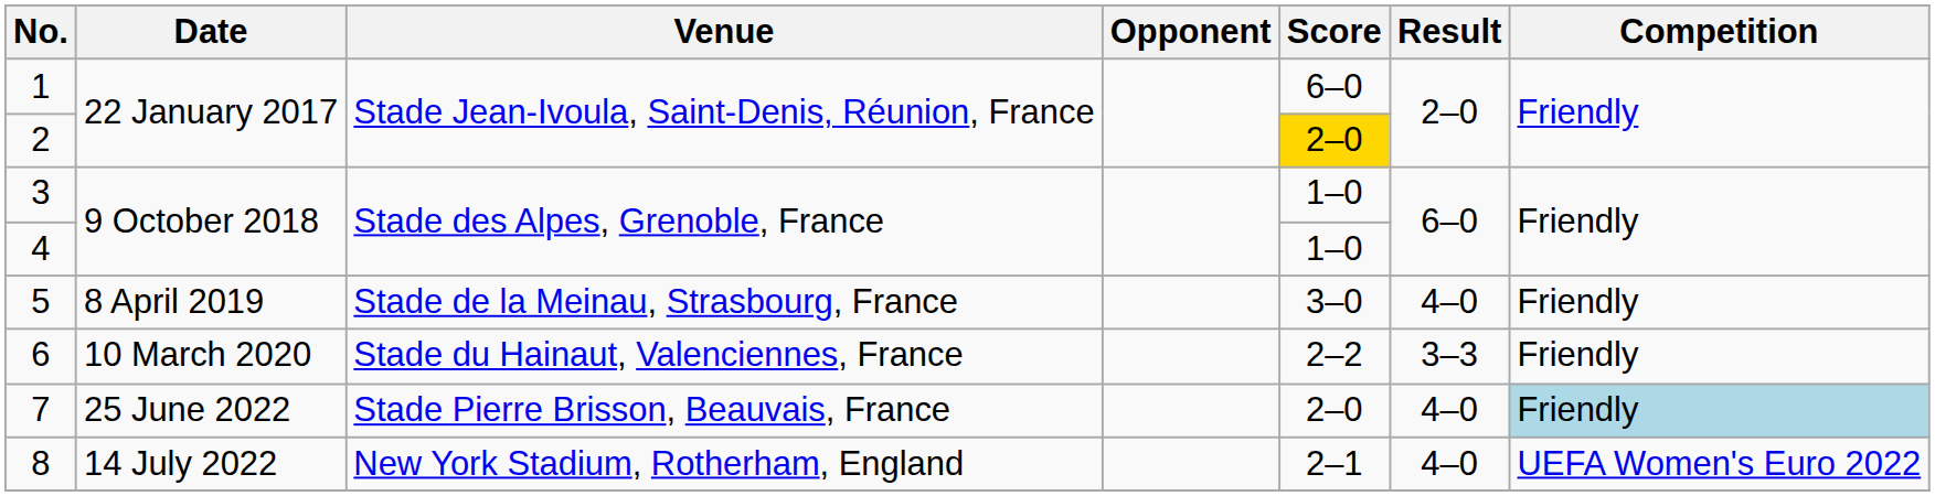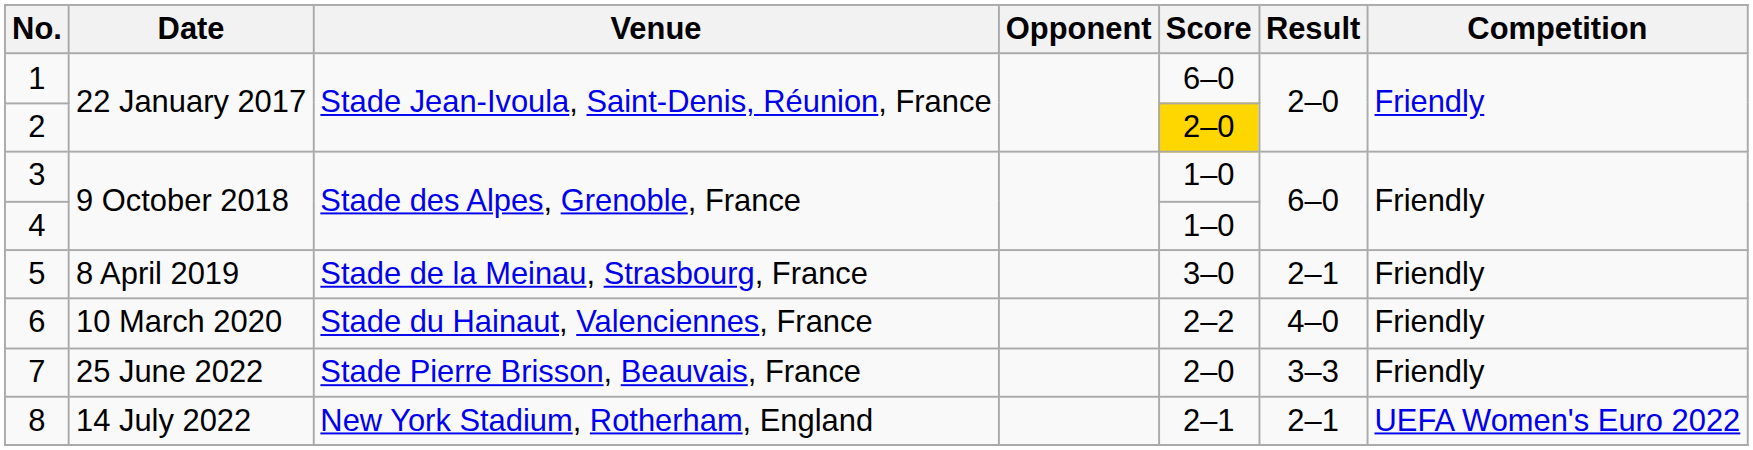5 | Result: 4–0 -> 2–1
6 | Result: 3–3 -> 4–0
7 | Result: 4–0 -> 3–3
7 | Competition: lightblue background -> no background
8 | Result: 4–0 -> 2–1
